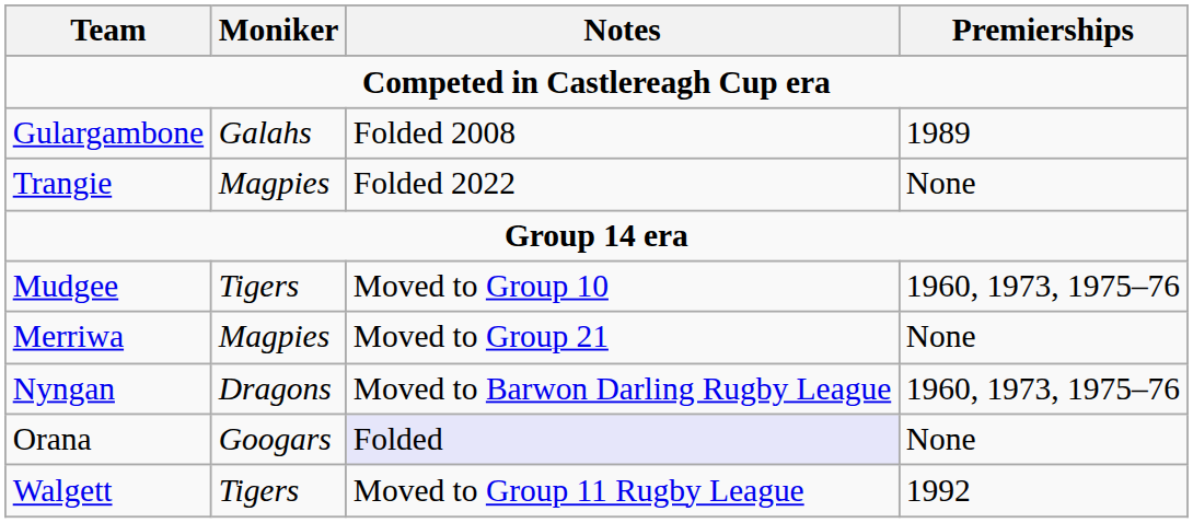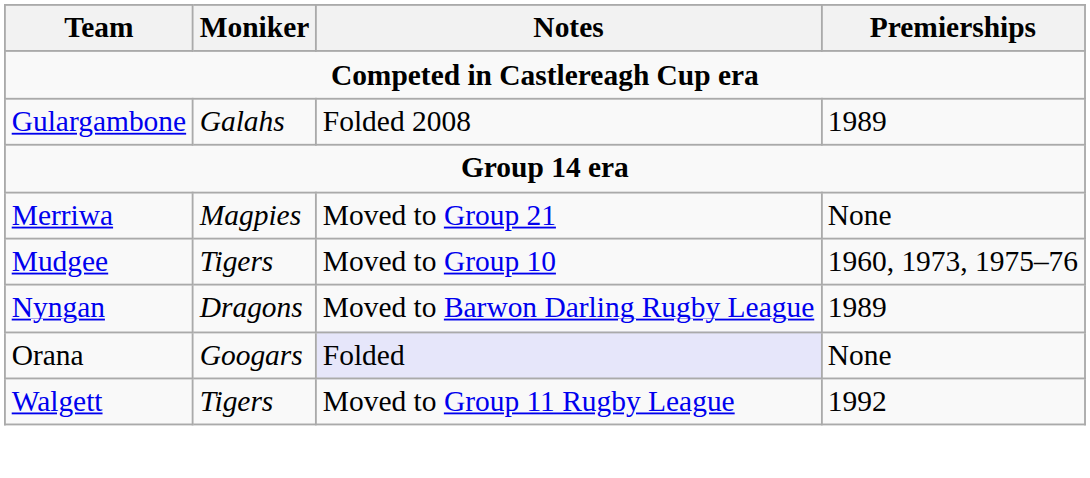- row: Trangie | Magpies | Folded 2022 | None
rows swapped: Mudgee <-> Merriwa
Nyngan | Premierships: 1960, 1973, 1975–76 -> 1989
